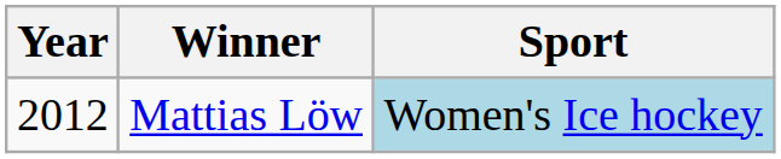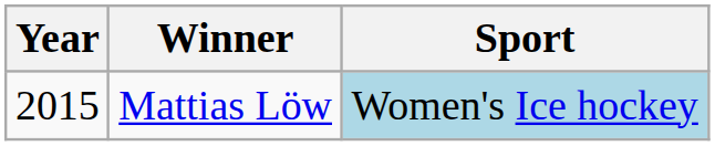Mattias Löw | Year: 2012 -> 2015
